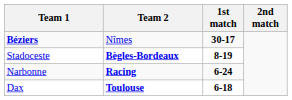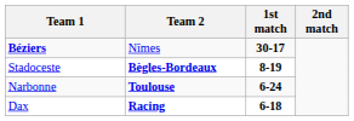Narbonne | Team 2: Racing -> Toulouse
Dax | Team 2: Toulouse -> Racing
